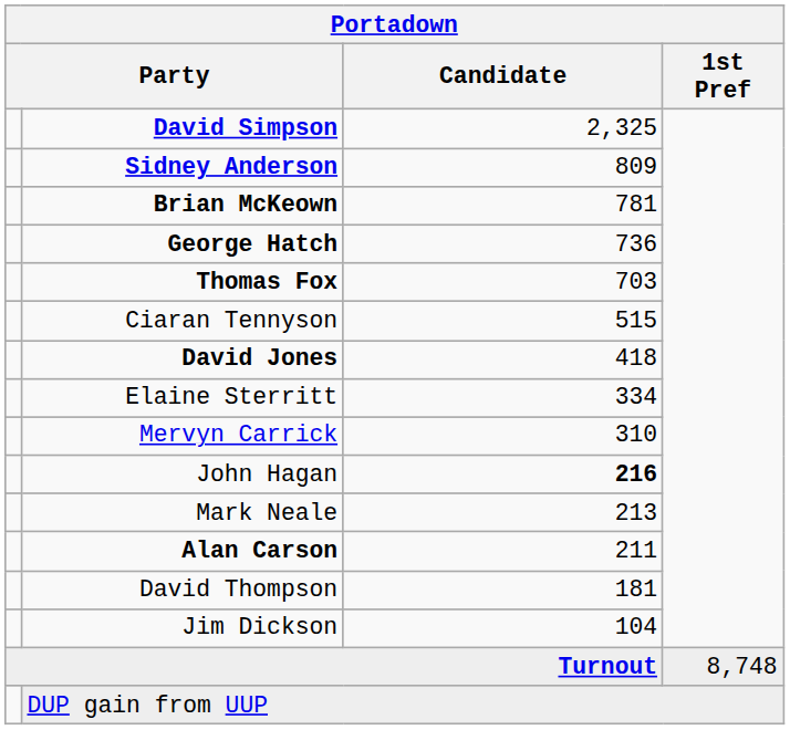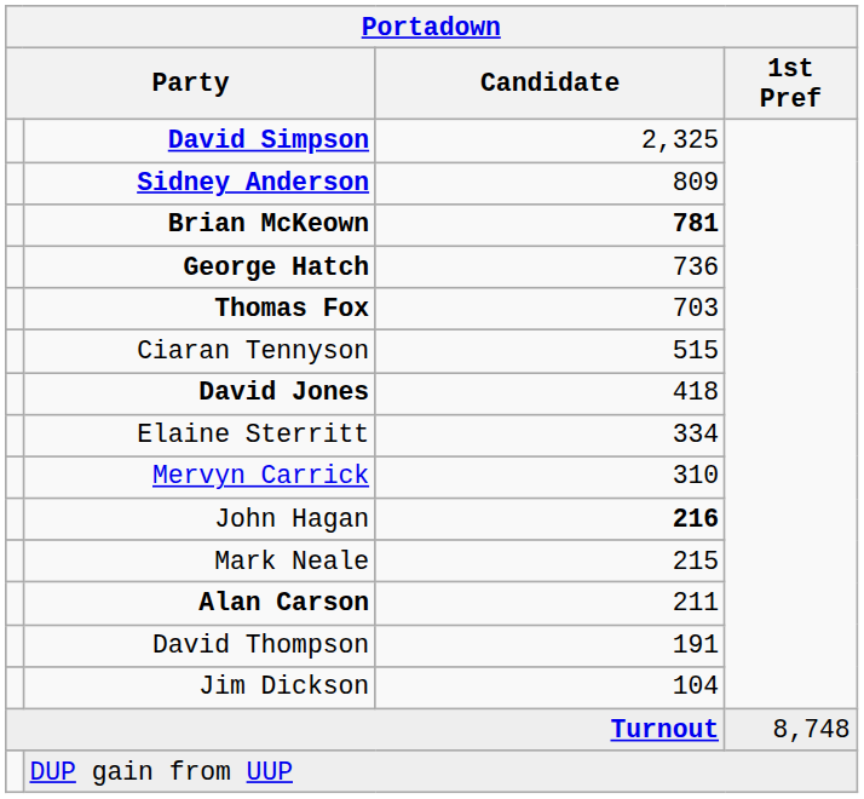Brian McKeown | Candidate: normal -> bold
Mark Neale | Candidate: 213 -> 215
David Thompson | Candidate: 181 -> 191
